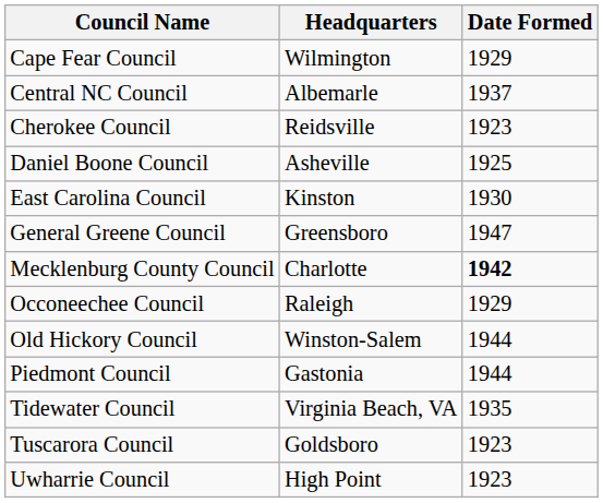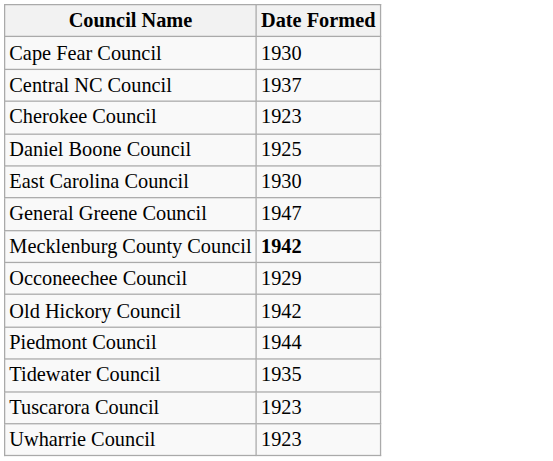- column: Headquarters | Wilmington | Albemarle | Reidsville | Asheville | Kinston | Greensboro | Charlotte | Raleigh | Winston-Salem | Gastonia | Virginia Beach, VA | Goldsboro | High Point
Cape Fear Council | Date Formed: 1929 -> 1930
Old Hickory Council | Date Formed: 1944 -> 1942
